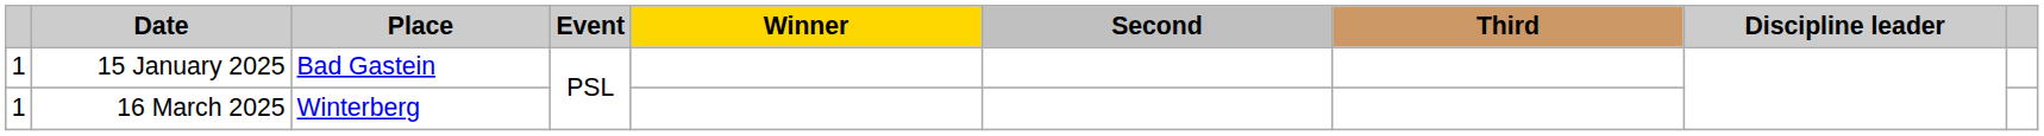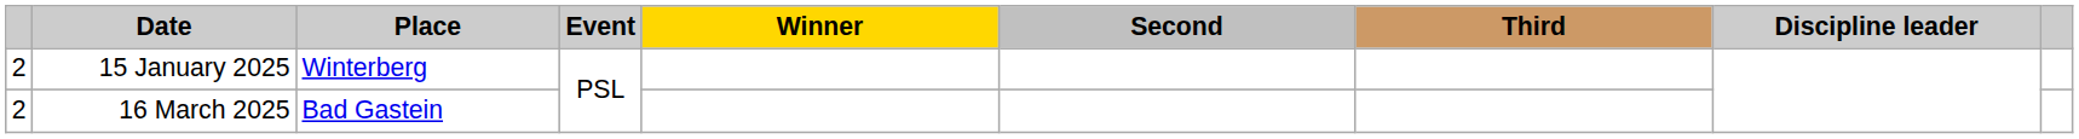15 January 2025 | column 1: 1 -> 2
15 January 2025 | Place: Bad Gastein -> Winterberg
16 March 2025 | column 1: 1 -> 2
16 March 2025 | Place: Winterberg -> Bad Gastein
